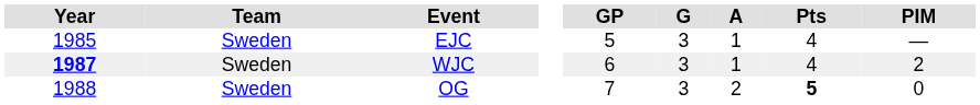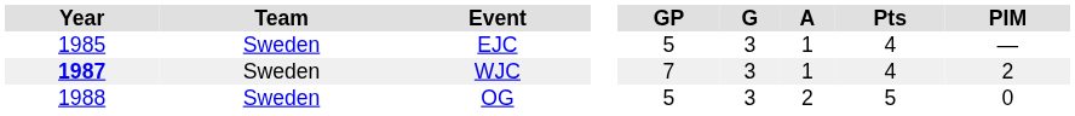WJC | GP: 6 -> 7
OG | GP: 7 -> 5
OG | Pts: bold -> normal
